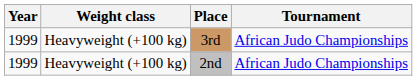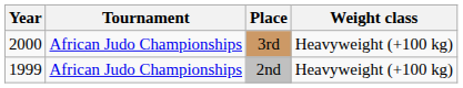columns swapped: Tournament <-> Weight class
3rd | Year: 1999 -> 2000
